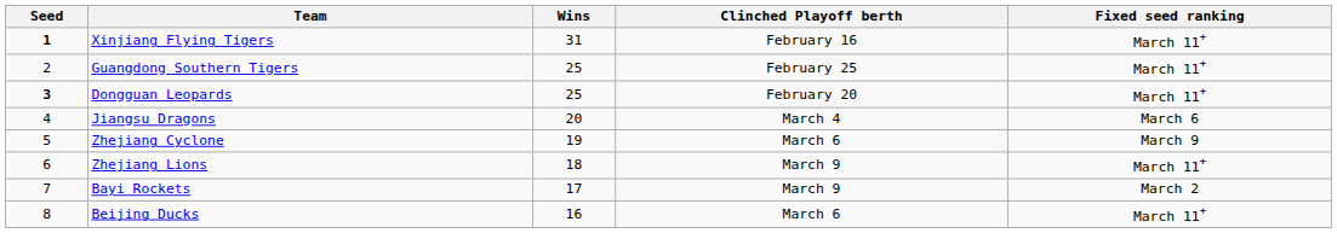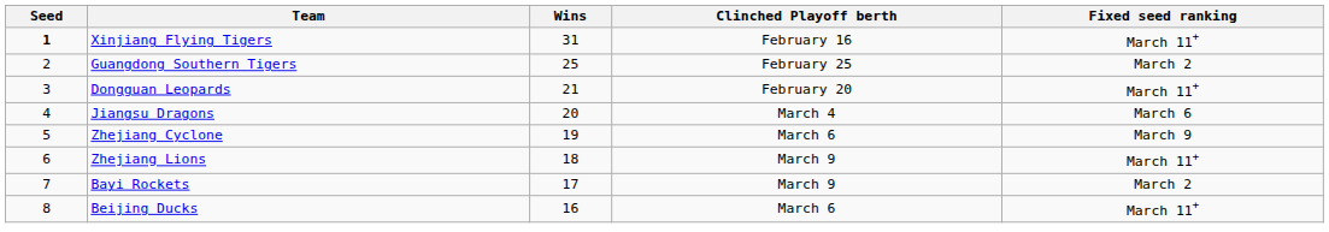Guangdong Southern Tigers | Fixed seed ranking: March 11+ -> March 2
Dongguan Leopards | Seed: bold -> normal
Dongguan Leopards | Wins: 25 -> 21
